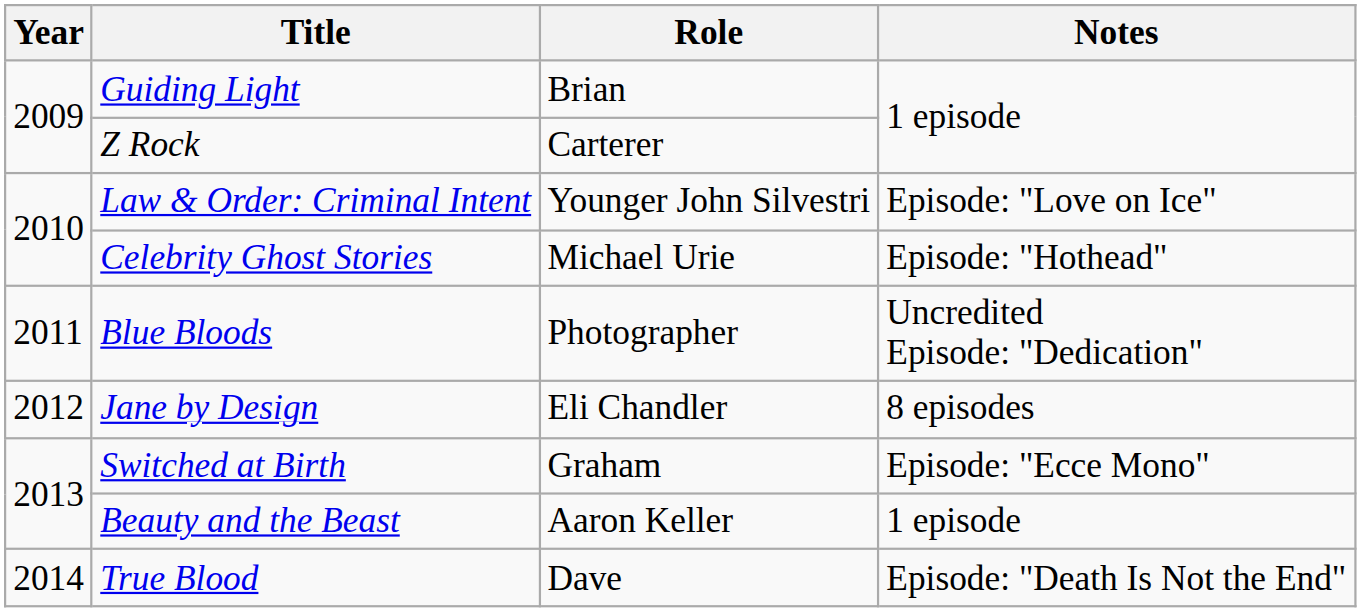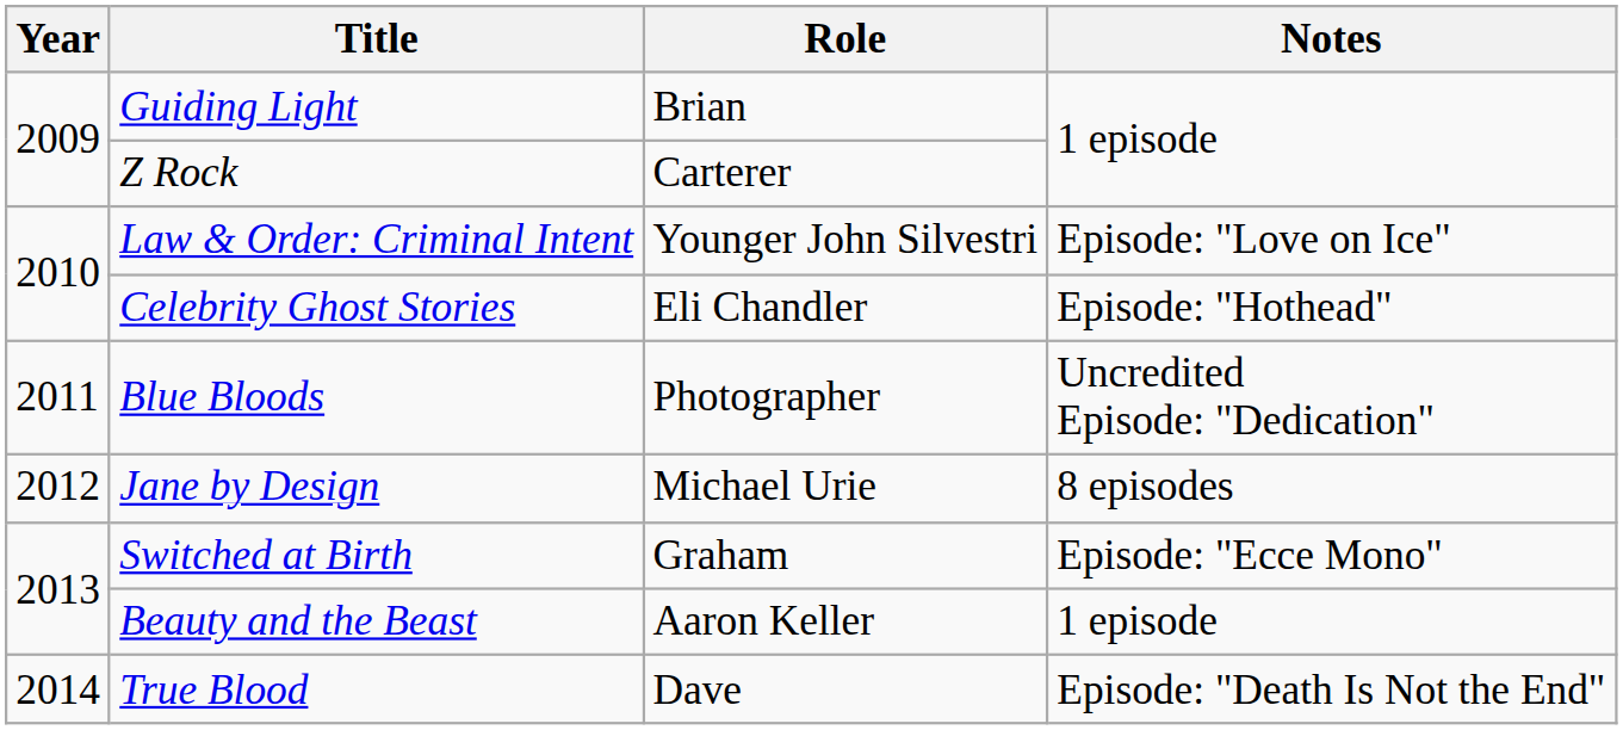Celebrity Ghost Stories | Role: Michael Urie -> Eli Chandler
Jane by Design | Role: Eli Chandler -> Michael Urie
